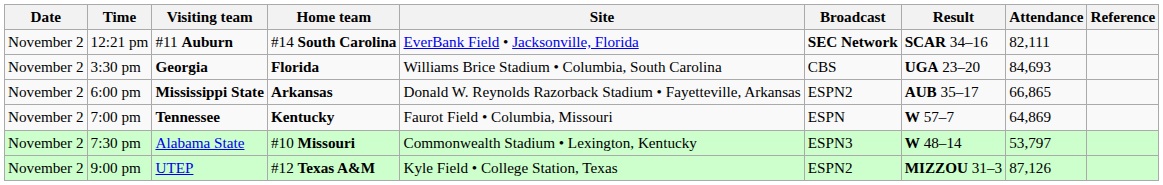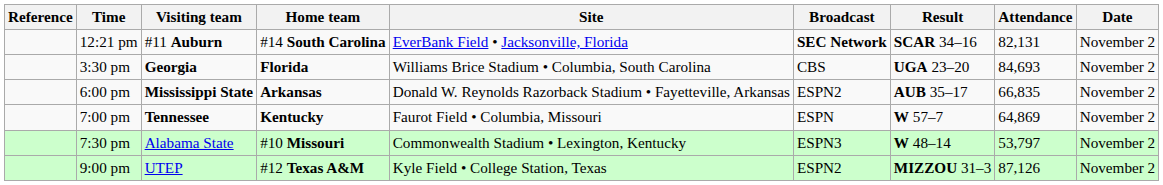columns swapped: Date <-> Reference
12:21 pm | Attendance: 82,111 -> 82,131
6:00 pm | Attendance: 66,865 -> 66,835
